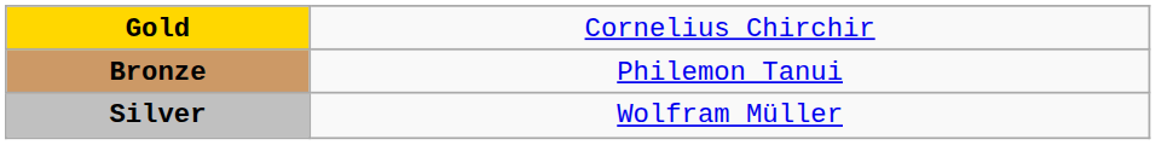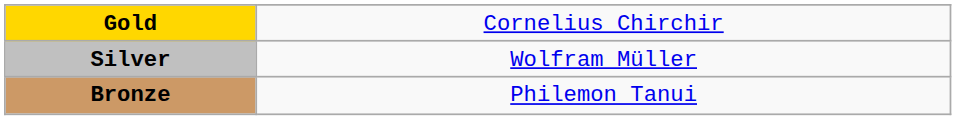rows swapped: Silver <-> Bronze
